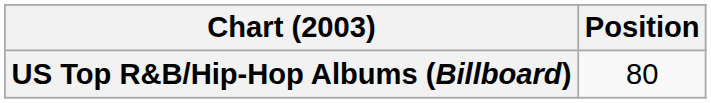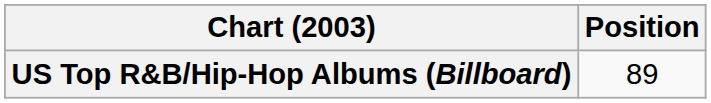US Top R&B/Hip-Hop Albums (Billboard) | Position: 80 -> 89
